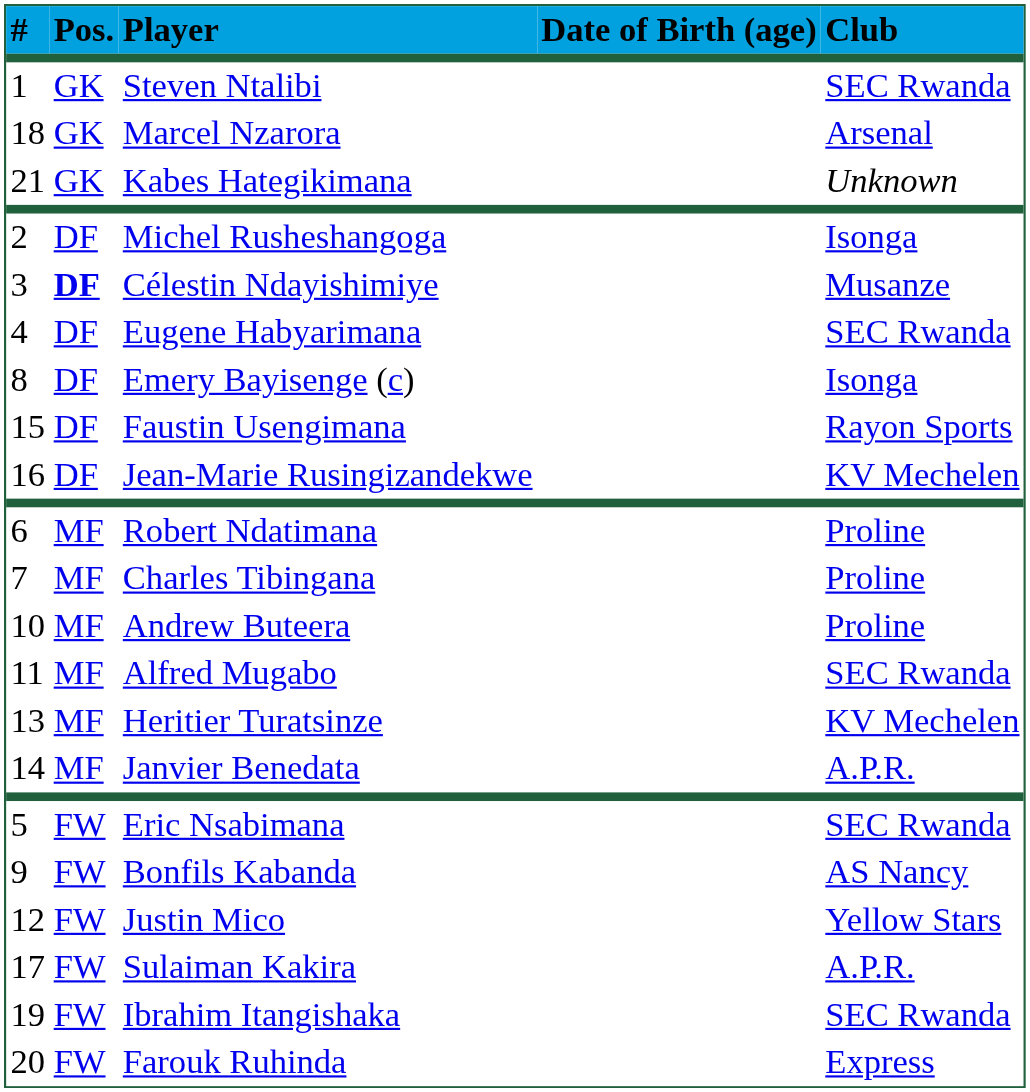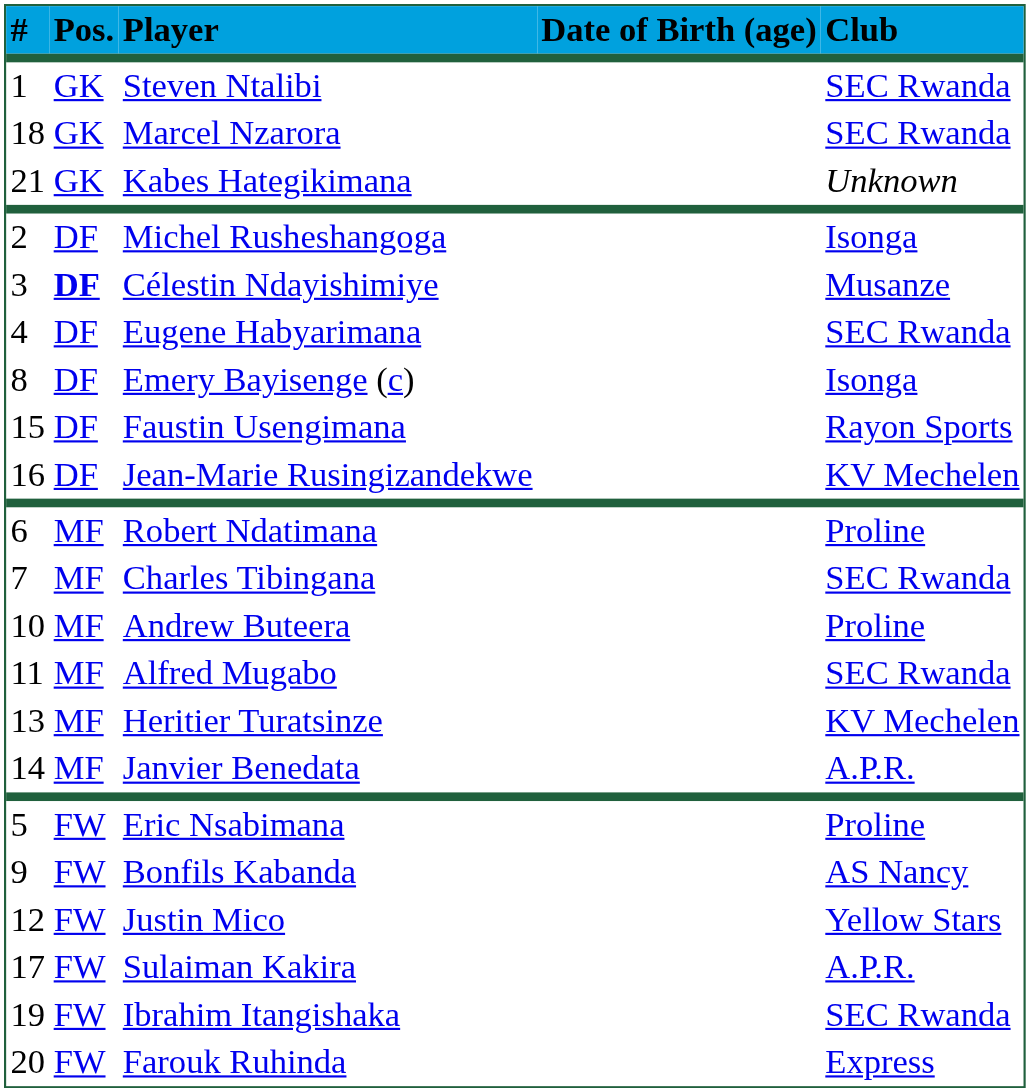Marcel Nzarora | Club: Arsenal -> SEC Rwanda
Charles Tibingana | Club: Proline -> SEC Rwanda
Eric Nsabimana | Club: SEC Rwanda -> Proline
